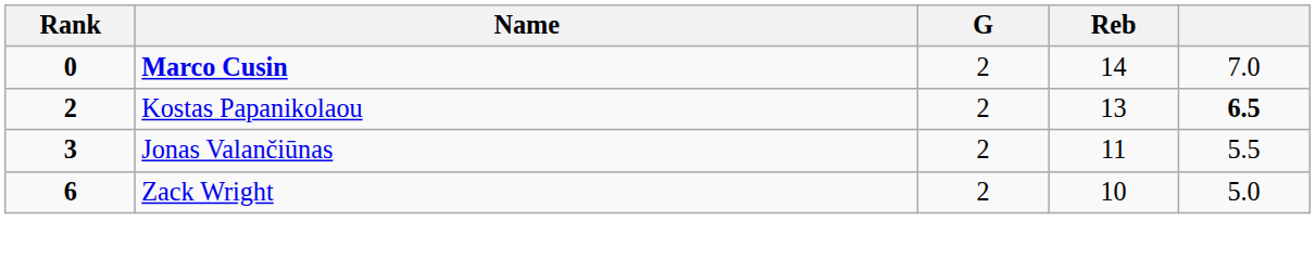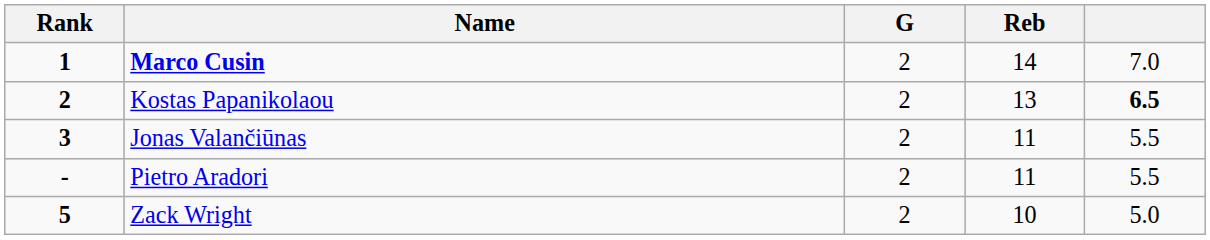Marco Cusin | Rank: 0 -> 1
+ row: - | Pietro Aradori | 2 | 11 | 5.5
Zack Wright | Rank: 6 -> 5
